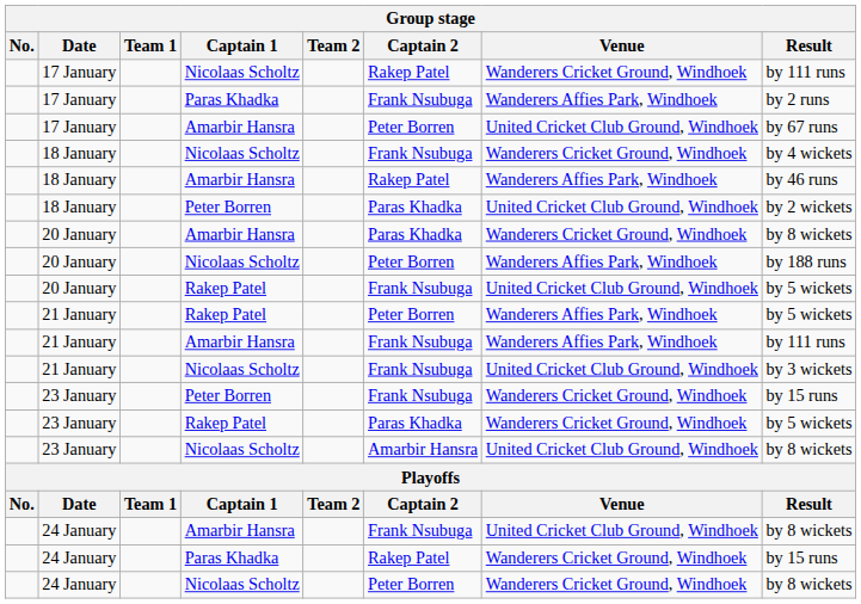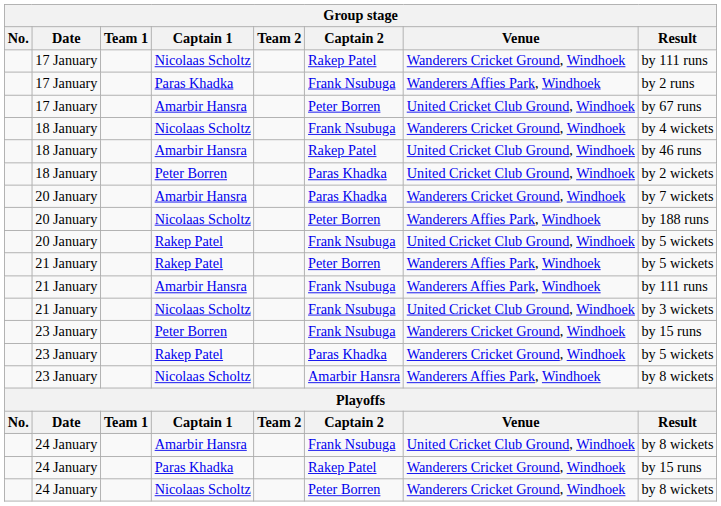18 January / Amarbir Hansra | Venue: Wanderers Affies Park, Windhoek -> United Cricket Club Ground, Windhoek
20 January / Amarbir Hansra | Result: by 8 wickets -> by 7 wickets
23 January / Nicolaas Scholtz | Venue: United Cricket Club Ground, Windhoek -> Wanderers Affies Park, Windhoek
